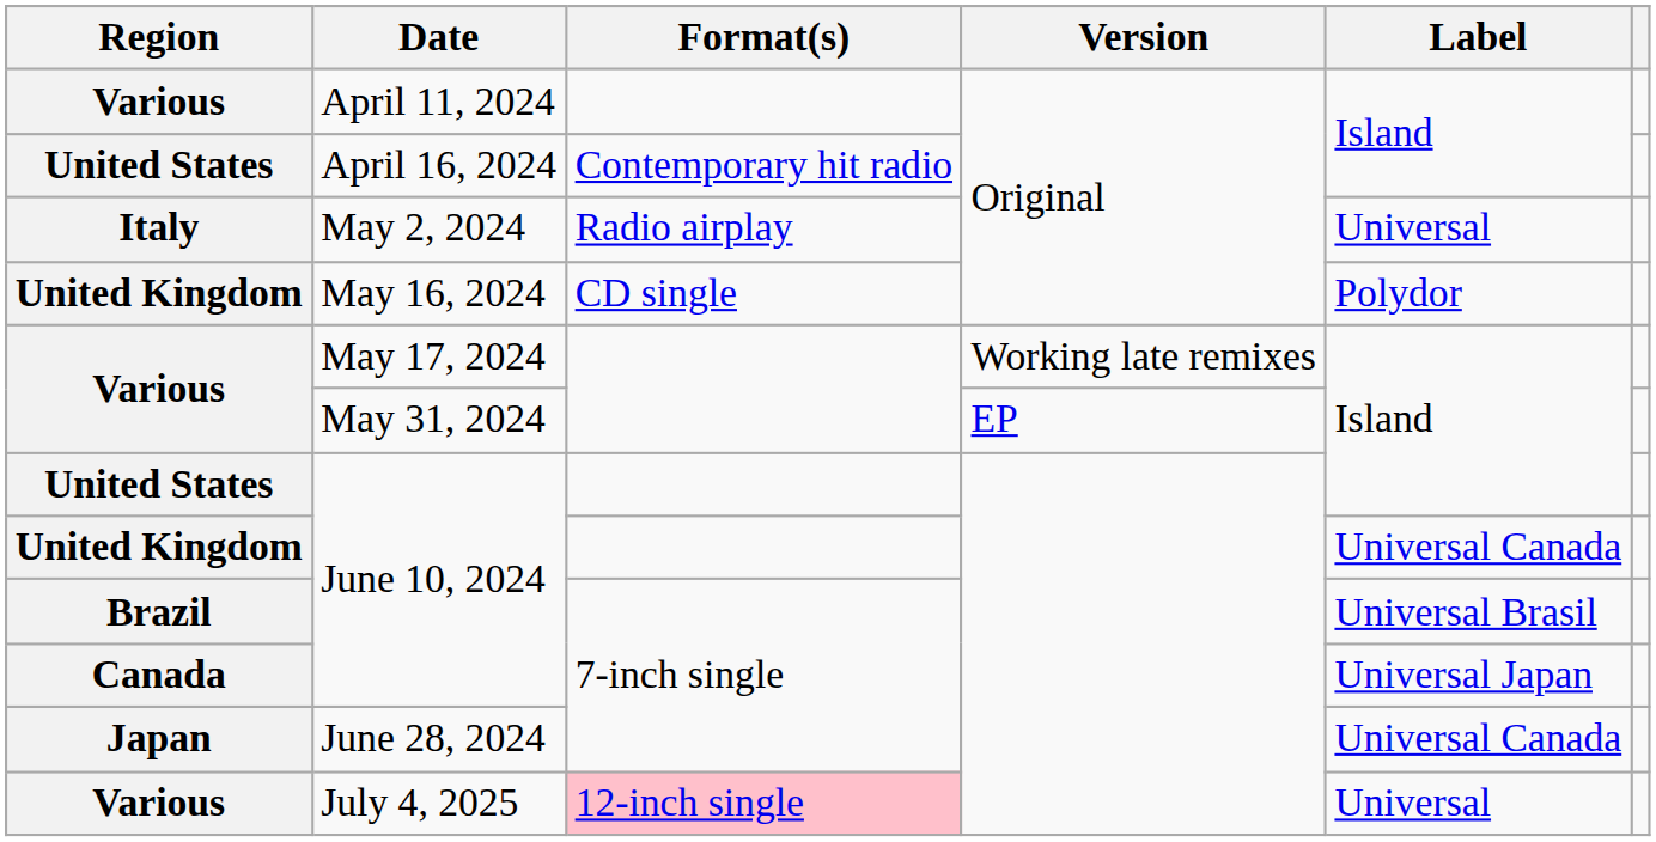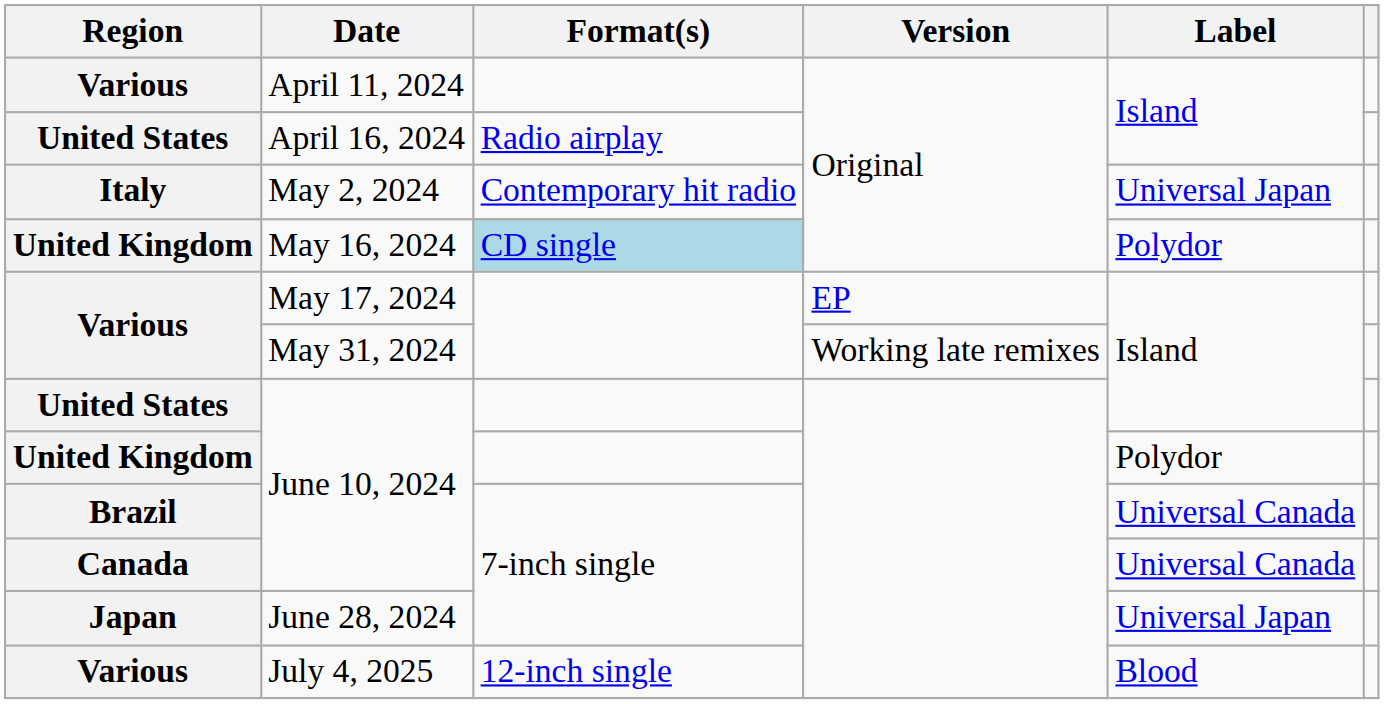April 16, 2024 | Format(s): Contemporary hit radio -> Radio airplay
May 2, 2024 | Format(s): Radio airplay -> Contemporary hit radio
May 2, 2024 | Label: Universal -> Universal Japan
May 16, 2024 | Format(s): no background -> lightblue background
May 17, 2024 | Version: Working late remixes -> EP
May 31, 2024 | Version: EP -> Working late remixes
United Kingdom / June 10, 2024 | Label: Universal Canada -> Polydor
Brazil / June 10, 2024 | Label: Universal Brasil -> Universal Canada
Canada / June 10, 2024 | Label: Universal Japan -> Universal Canada
June 28, 2024 | Label: Universal Canada -> Universal Japan
July 4, 2025 | Format(s): pink background -> no background
July 4, 2025 | Label: Universal -> Blood
